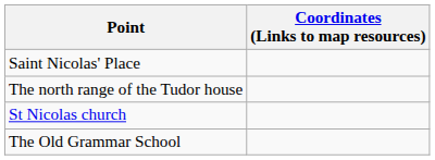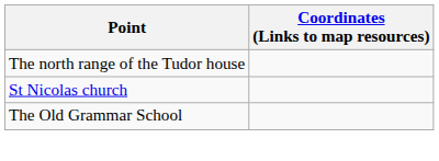- row: Saint Nicolas' Place
